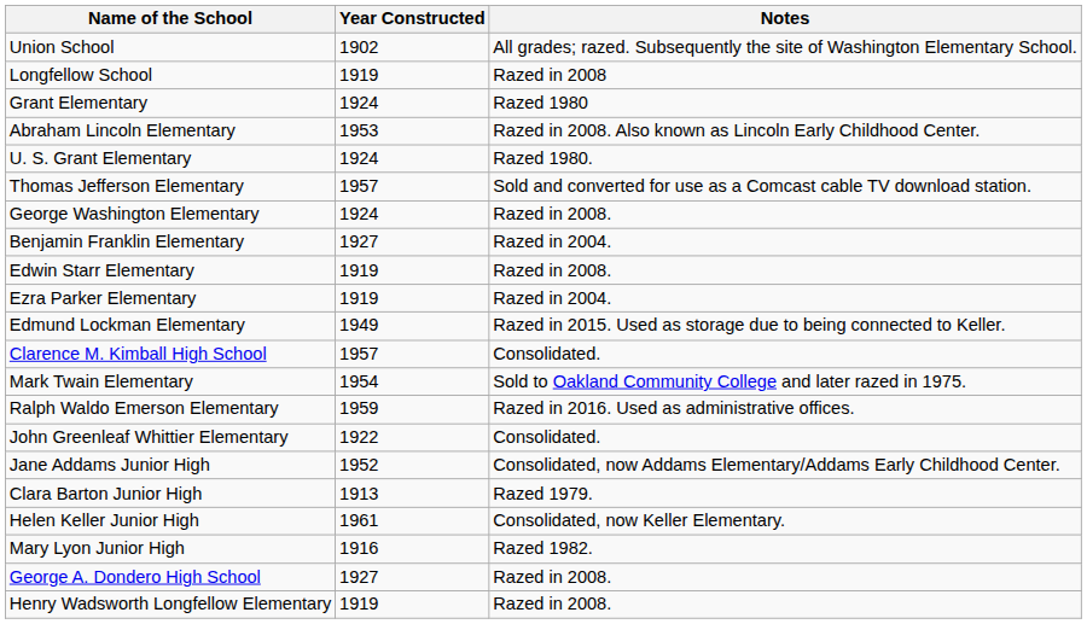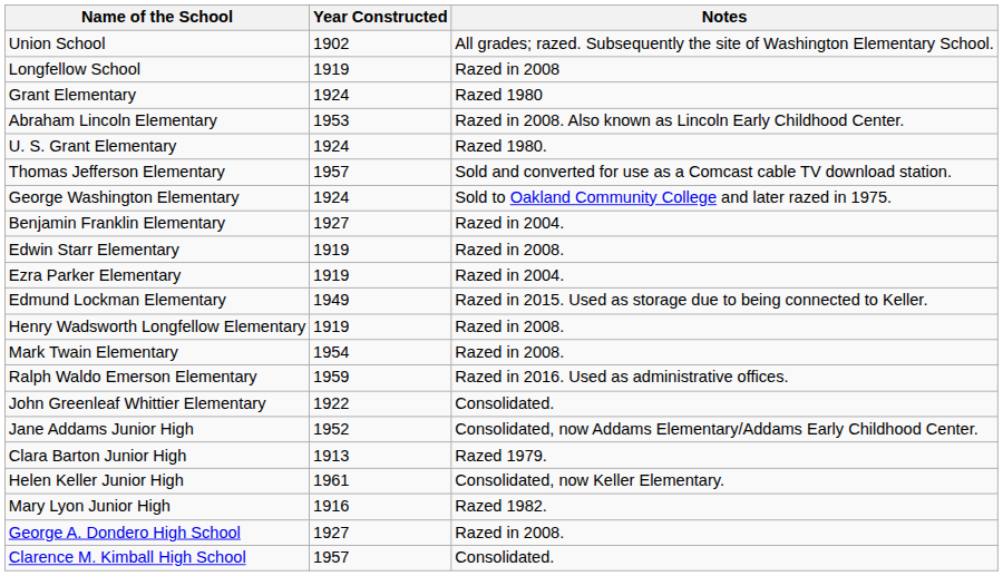George Washington Elementary | Notes: Razed in 2008. -> Sold to Oakland Community College and later razed in 1975.
rows swapped: Henry Wadsworth Longfellow Elementary <-> Clarence M. Kimball High School
Mark Twain Elementary | Notes: Sold to Oakland Community College and later razed in 1975. -> Razed in 2008.
